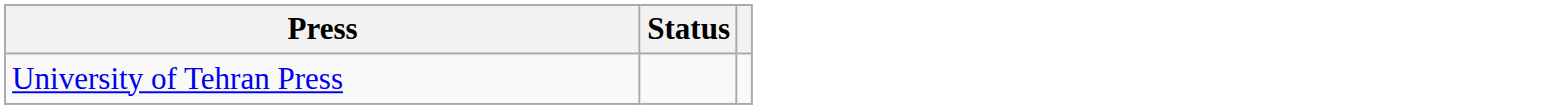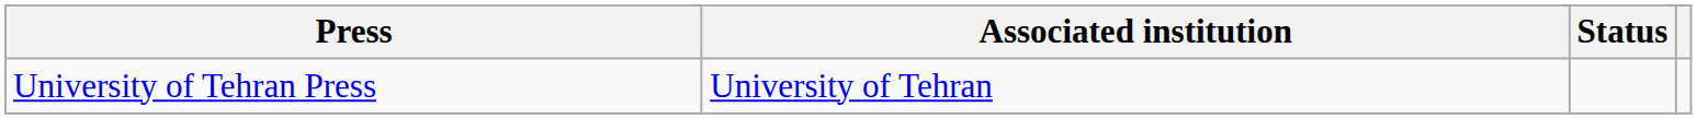+ column: Associated institution | University of Tehran
